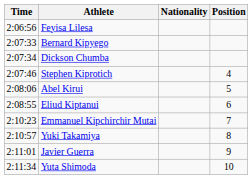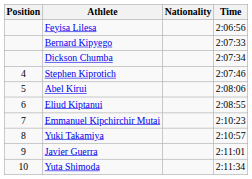columns swapped: Position <-> Time
